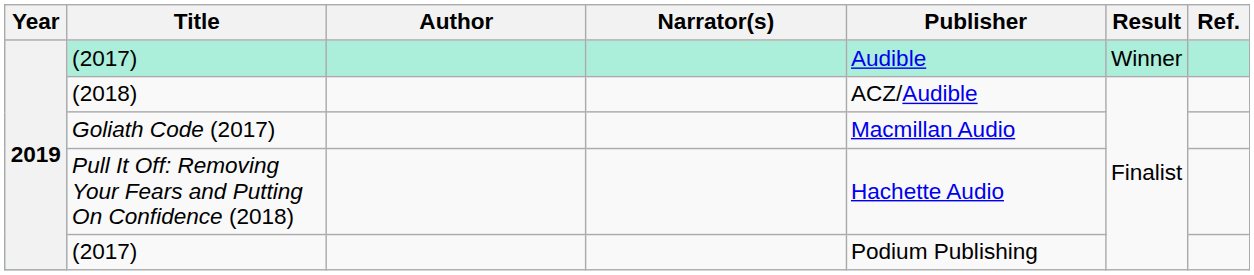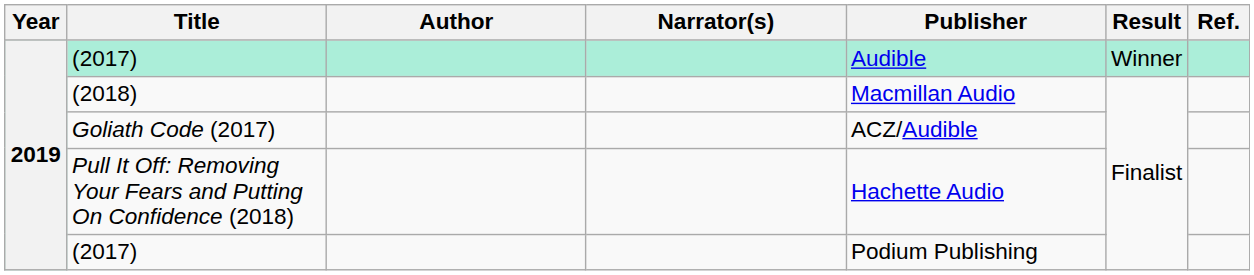(2018) | Publisher: ACZ/Audible -> Macmillan Audio
Goliath Code (2017) | Publisher: Macmillan Audio -> ACZ/Audible
